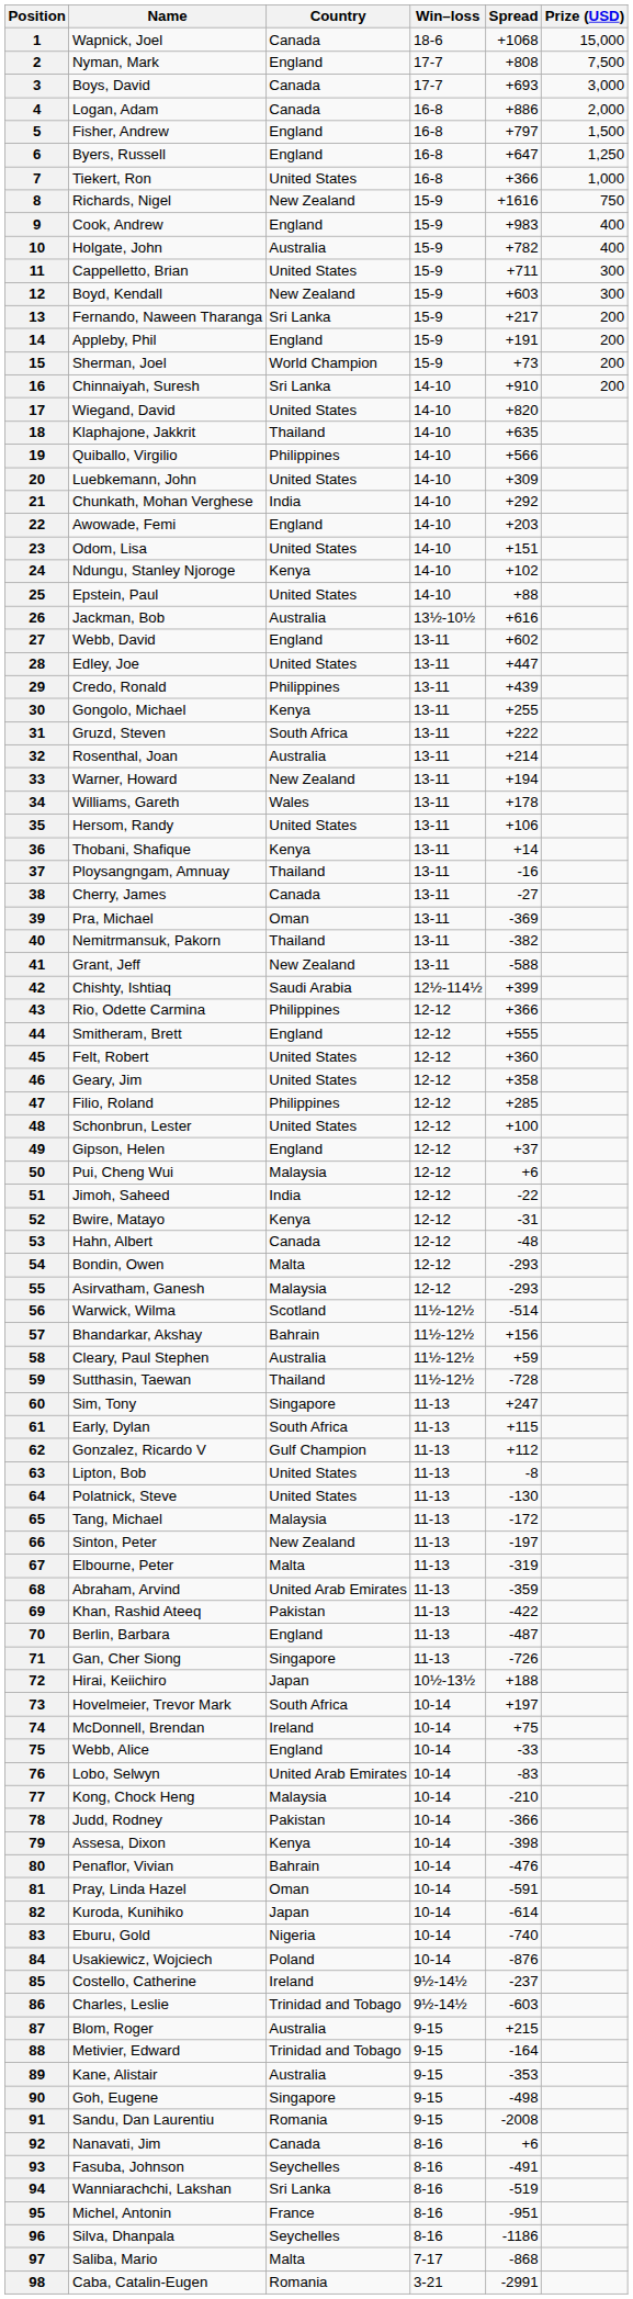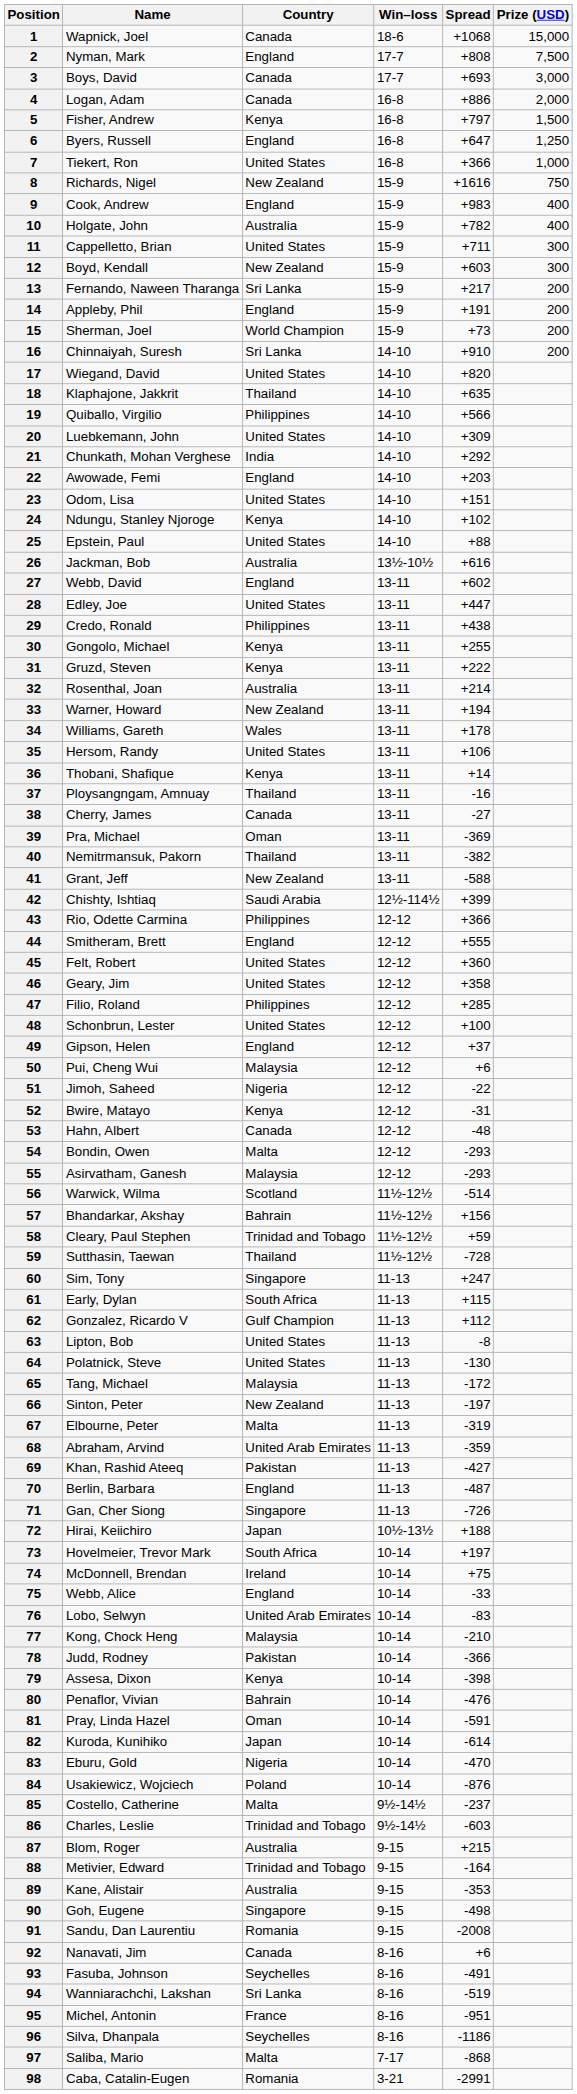5 | Country: England -> Kenya
29 | Spread: +439 -> +438
31 | Country: South Africa -> Kenya
51 | Country: India -> Nigeria
58 | Country: Australia -> Trinidad and Tobago
69 | Spread: -422 -> -427
83 | Spread: -740 -> -470
85 | Country: Ireland -> Malta
